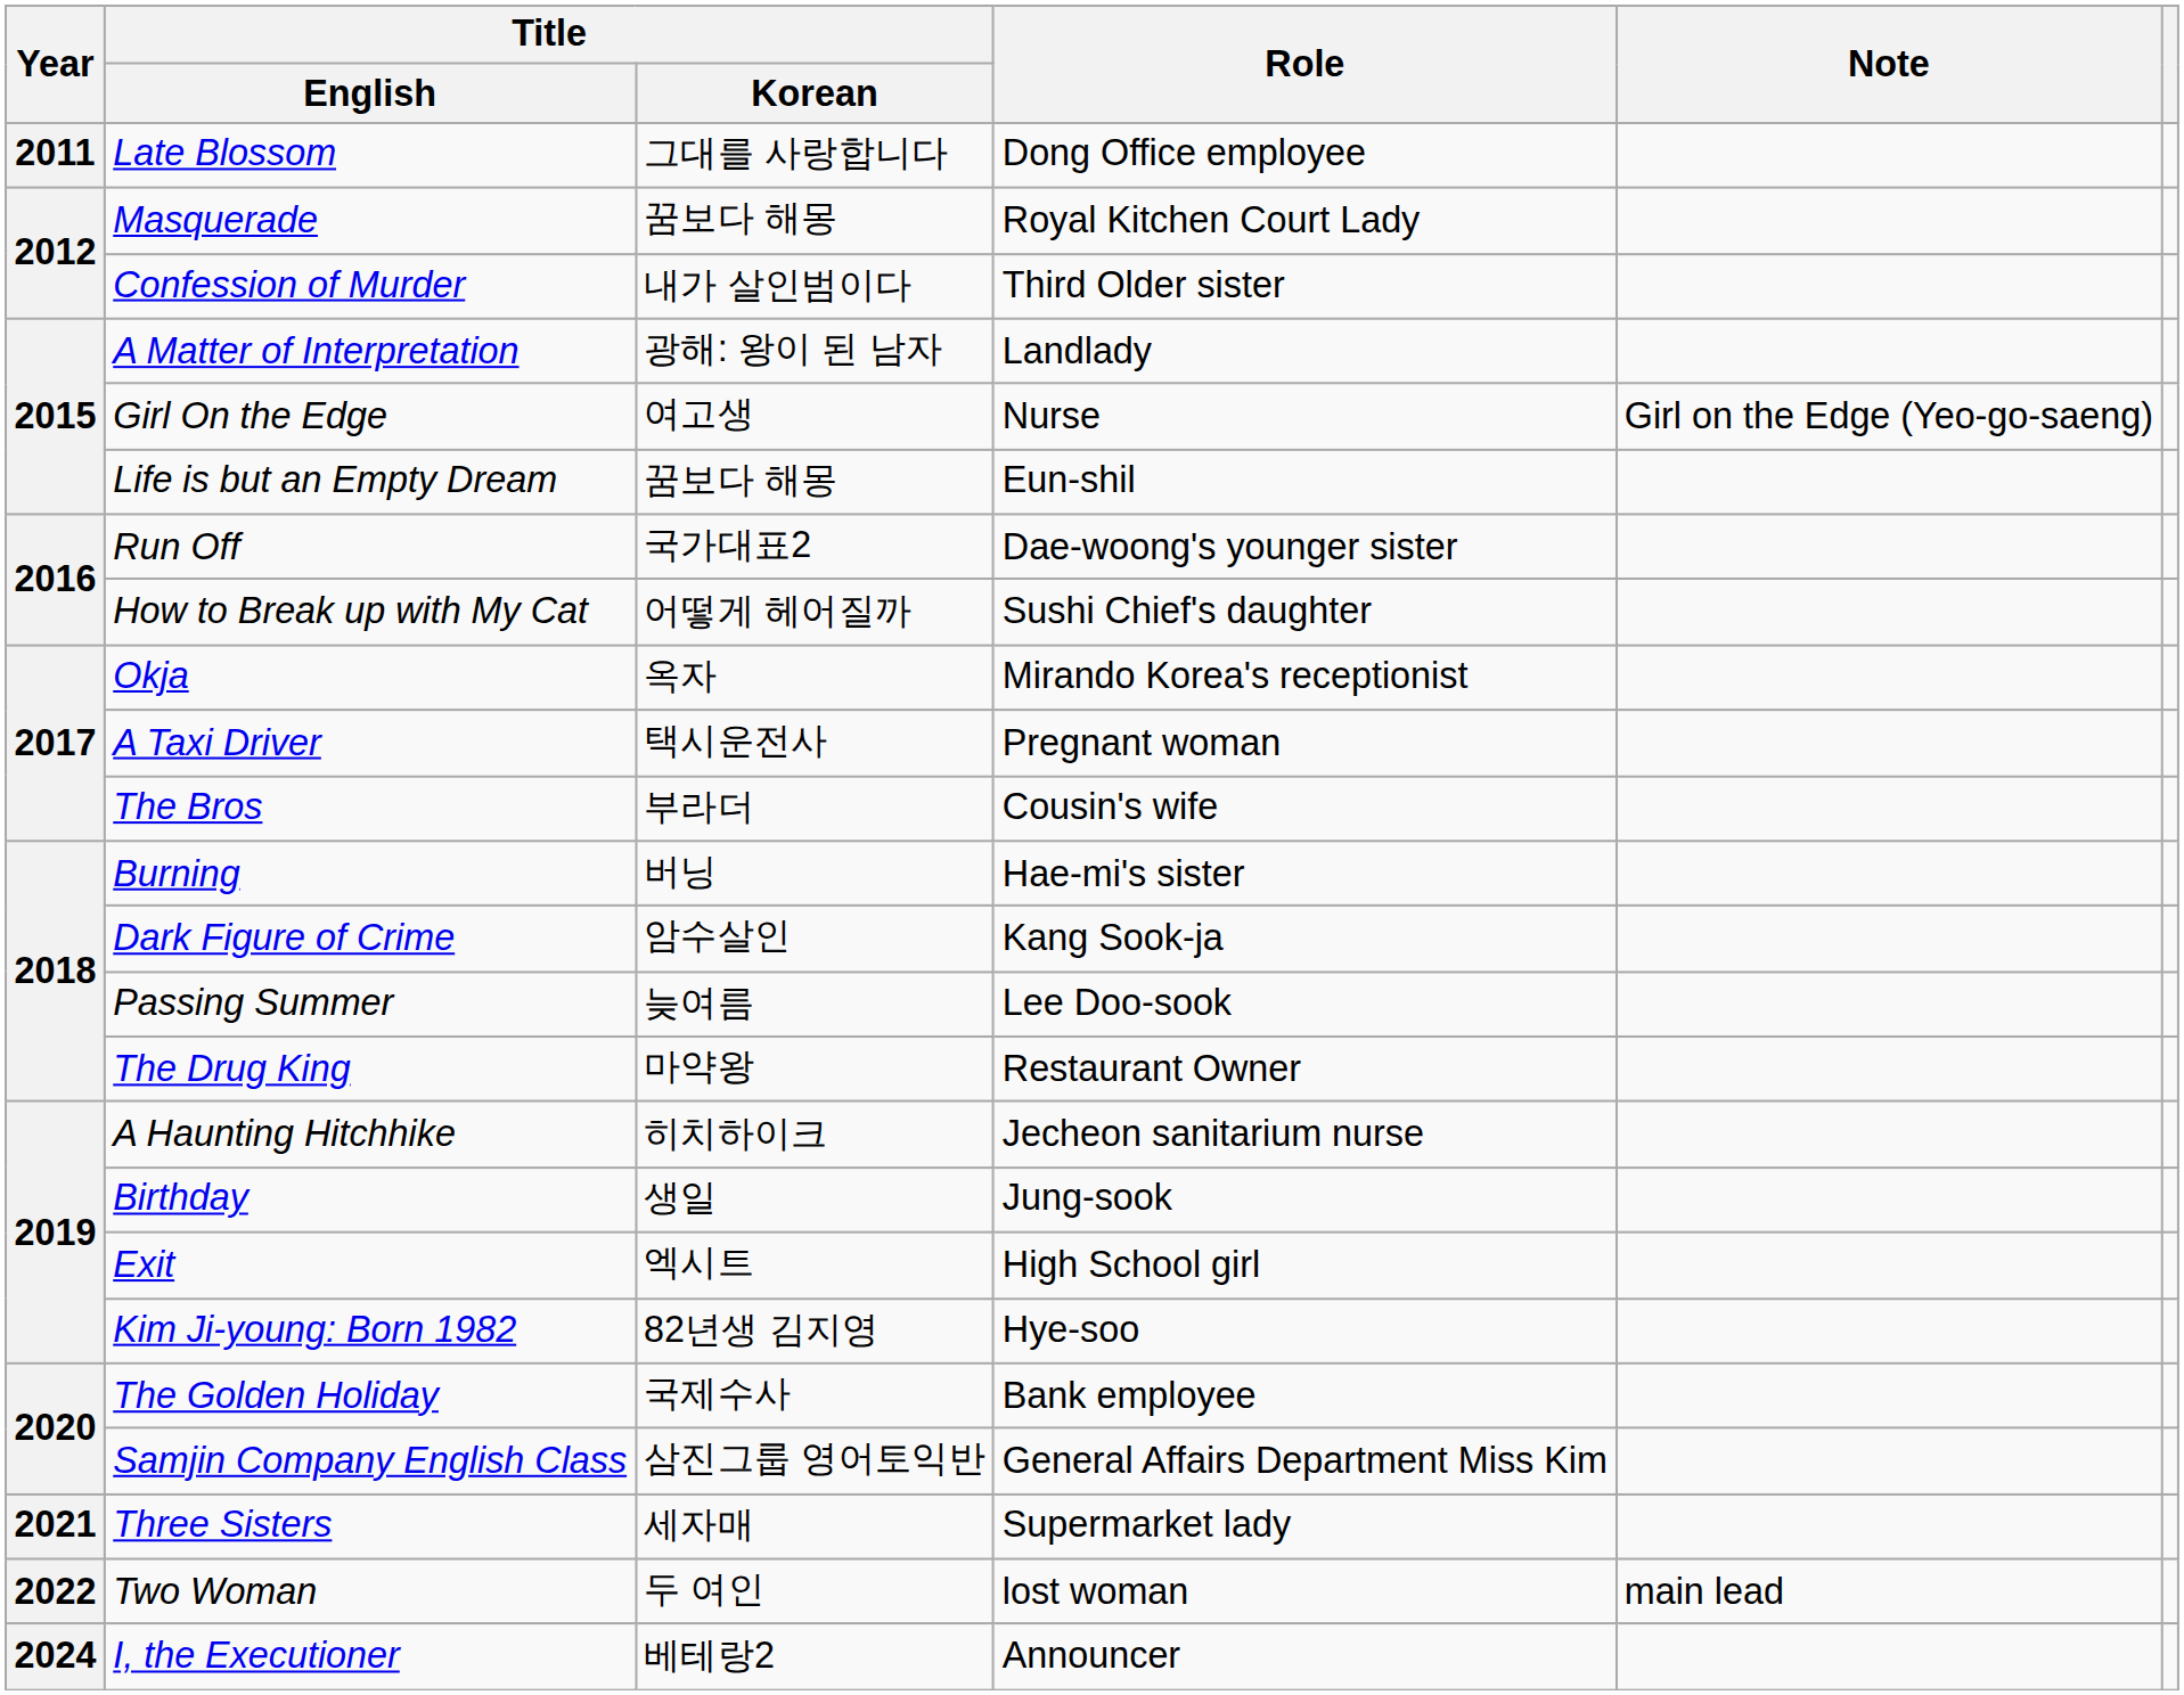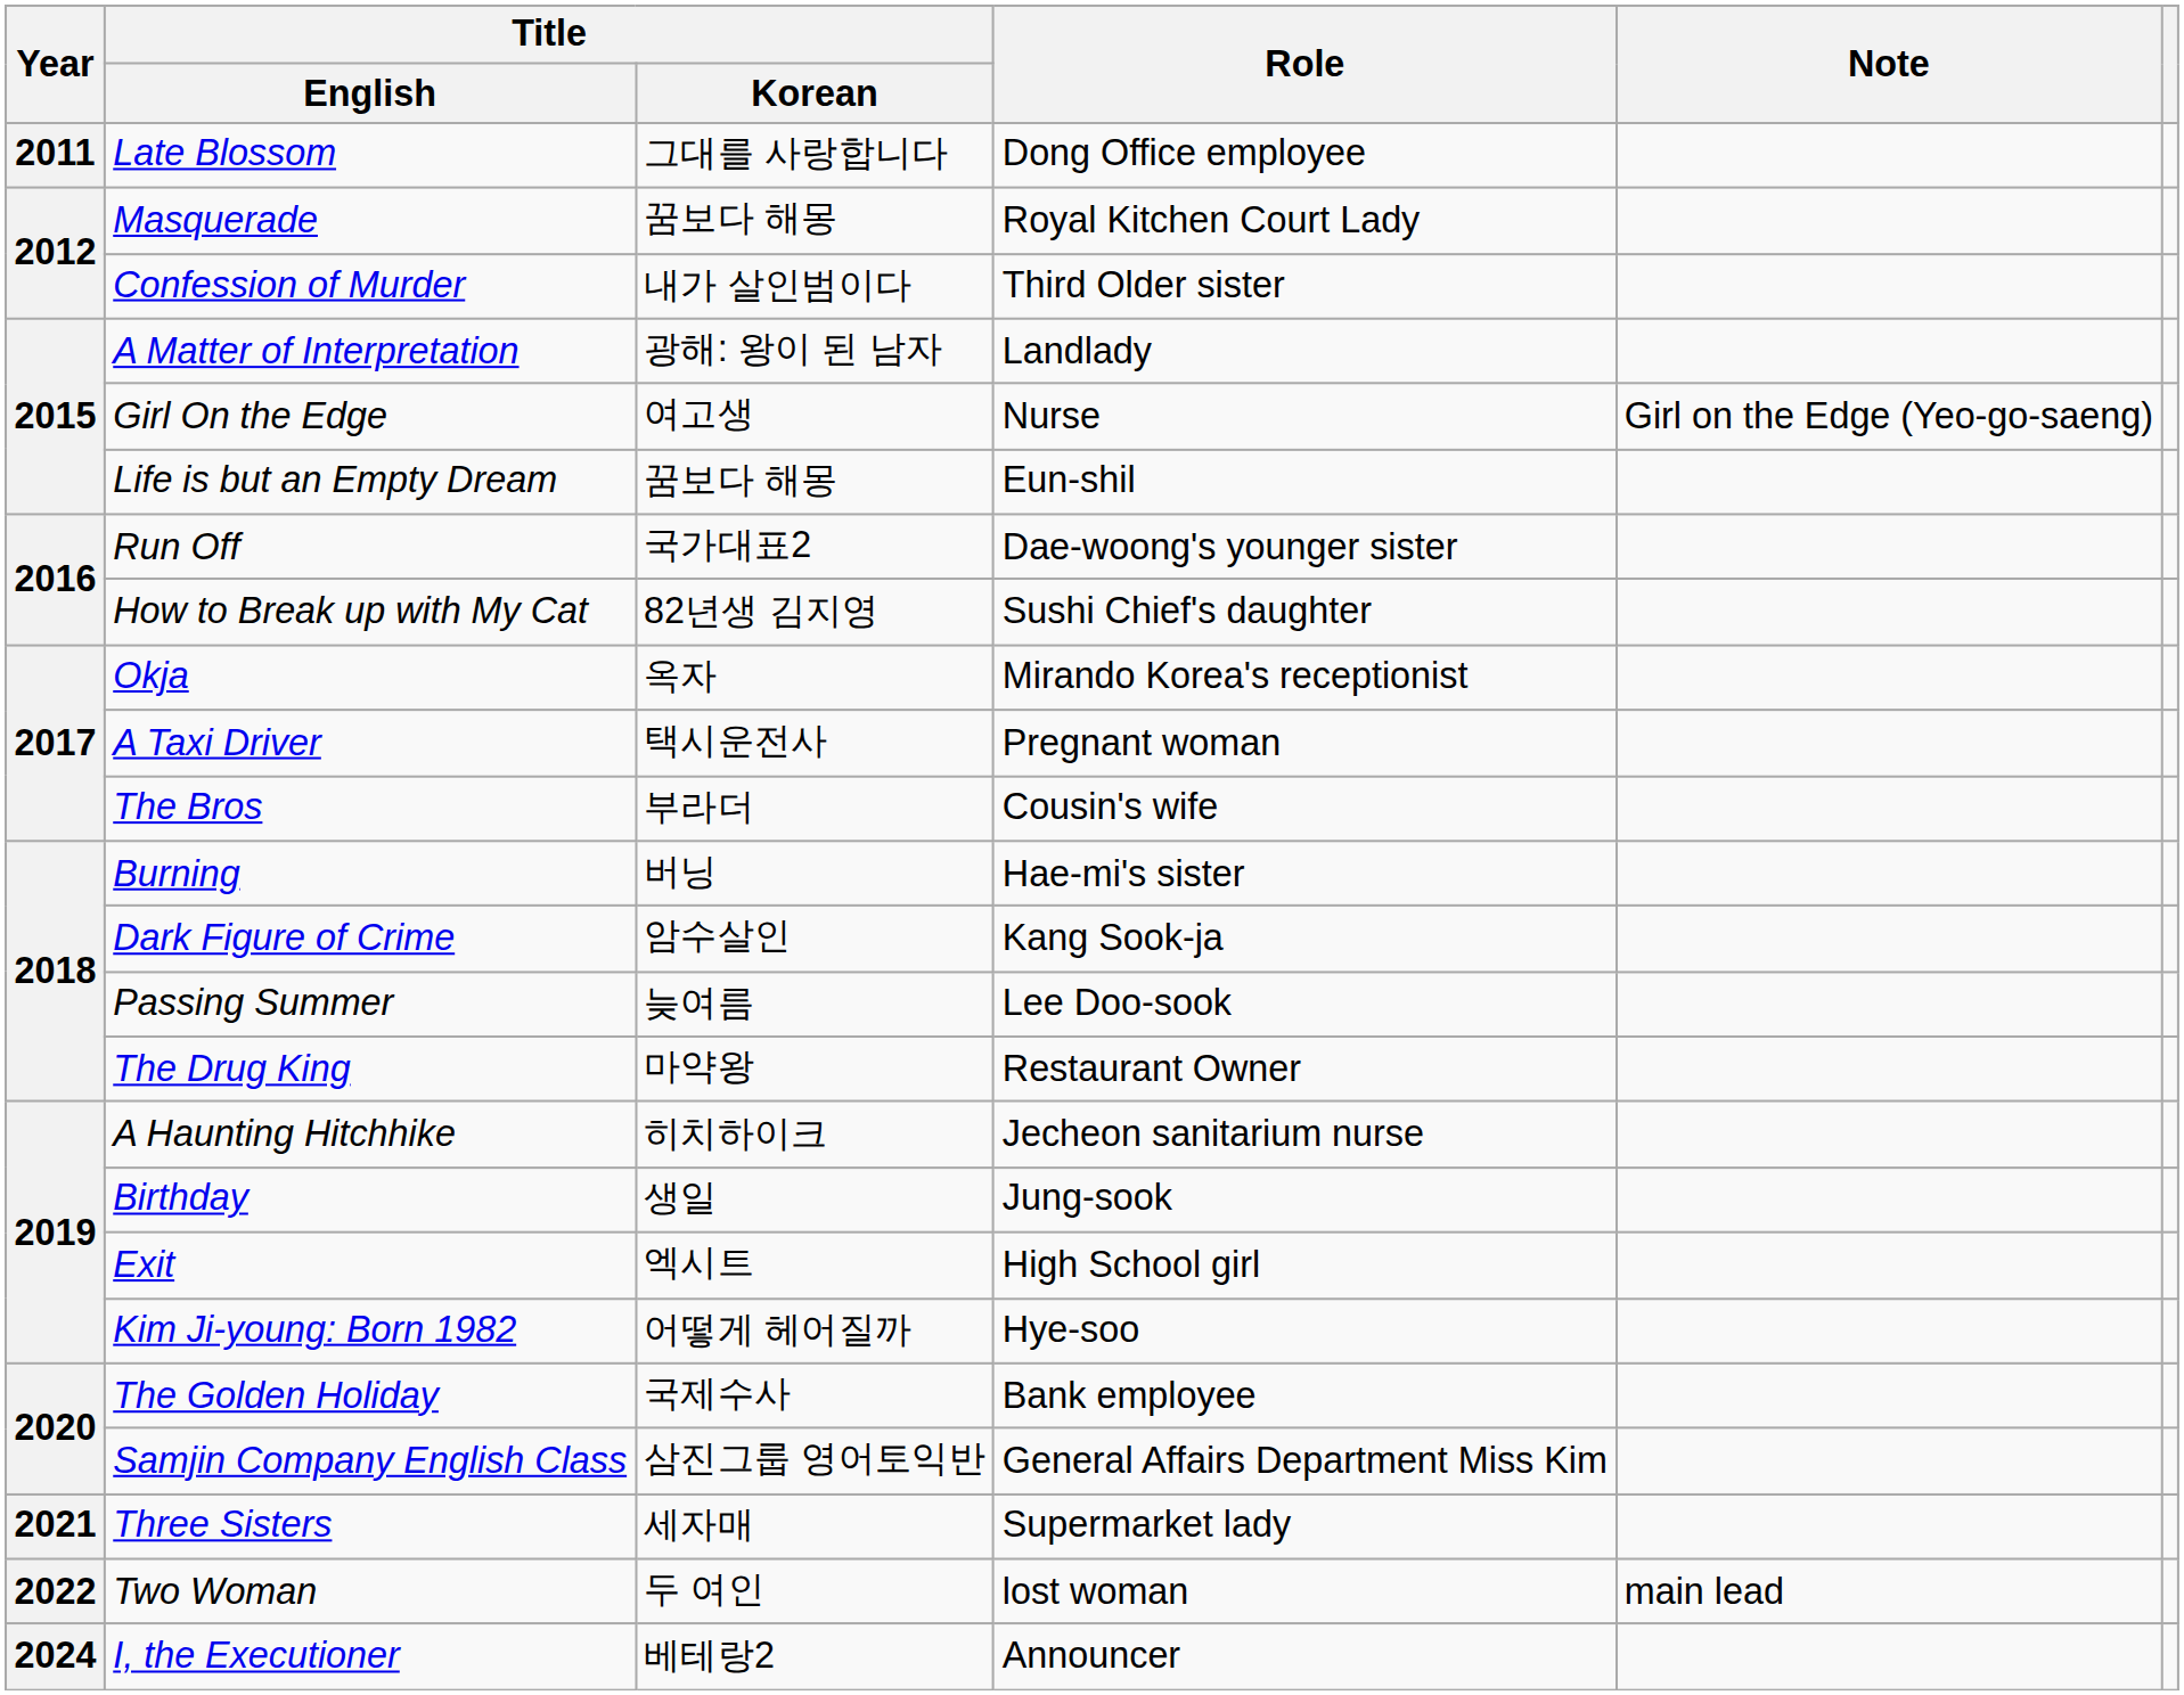How to Break up with My Cat | Title / Korean: 어떻게 헤어질까 -> 82년생 김지영
Kim Ji-young: Born 1982 | Title / Korean: 82년생 김지영 -> 어떻게 헤어질까
